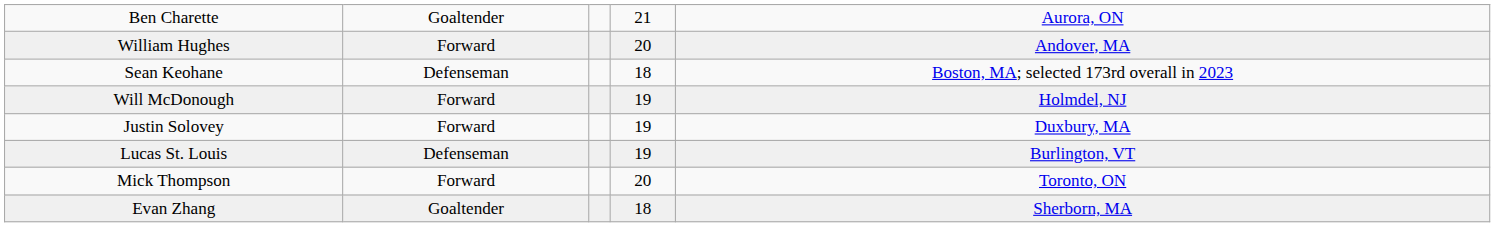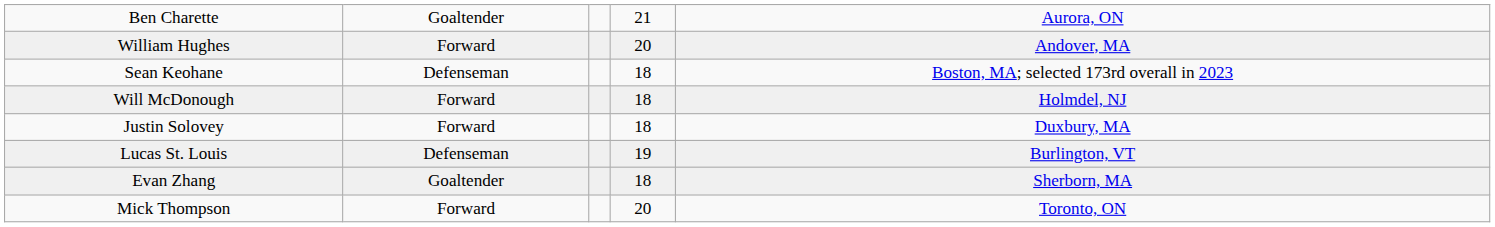Will McDonough | column 4: 19 -> 18
Justin Solovey | column 4: 19 -> 18
rows swapped: Mick Thompson <-> Evan Zhang
